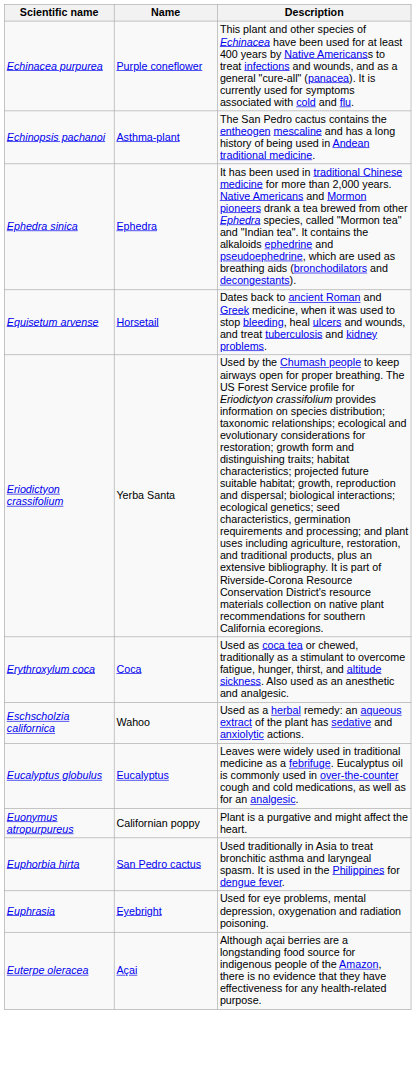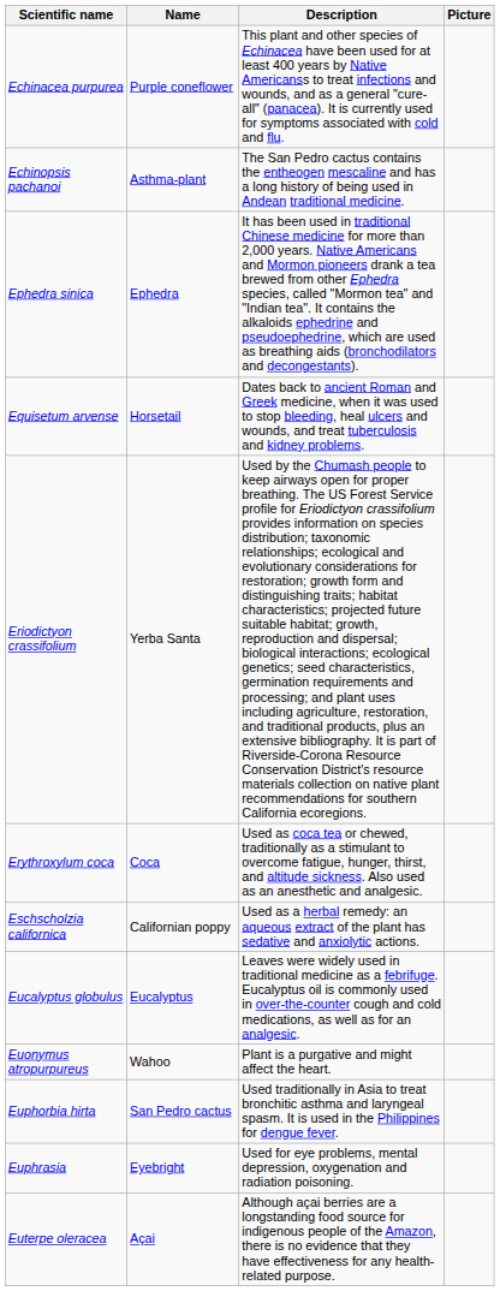+ column: Picture
Eschscholzia californica | Name: Wahoo -> Californian poppy
Euonymus atropurpureus | Name: Californian poppy -> Wahoo
